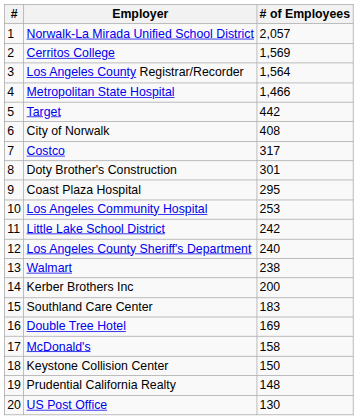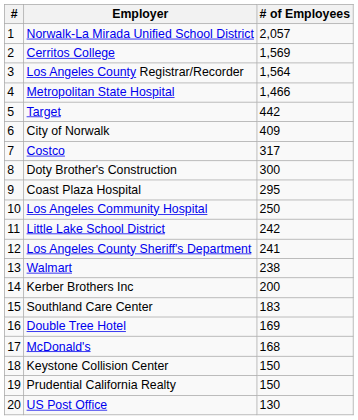City of Norwalk | # of Employees: 408 -> 409
Doty Brother's Construction | # of Employees: 301 -> 300
Los Angeles Community Hospital | # of Employees: 253 -> 250
Los Angeles County Sheriff's Department | # of Employees: 240 -> 241
McDonald's | # of Employees: 158 -> 168
Prudential California Realty | # of Employees: 148 -> 150
